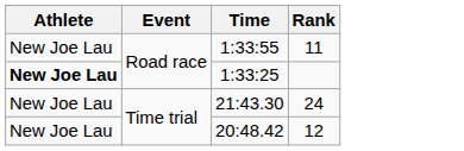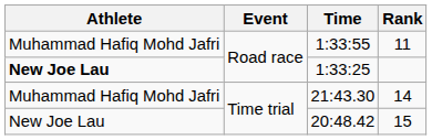1:33:55 | Athlete: New Joe Lau -> Muhammad Hafiq Mohd Jafri
21:43.30 | Athlete: New Joe Lau -> Muhammad Hafiq Mohd Jafri
21:43.30 | Rank: 24 -> 14
20:48.42 | Rank: 12 -> 15
